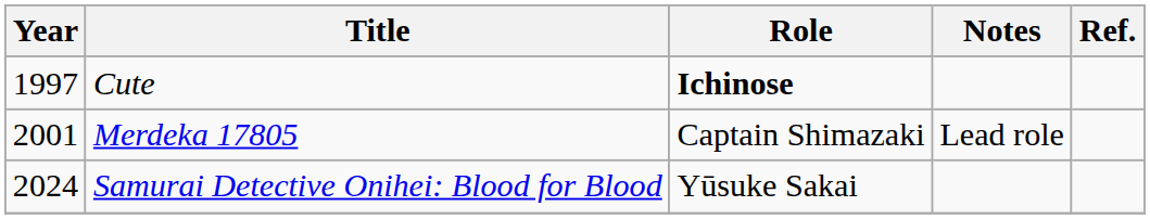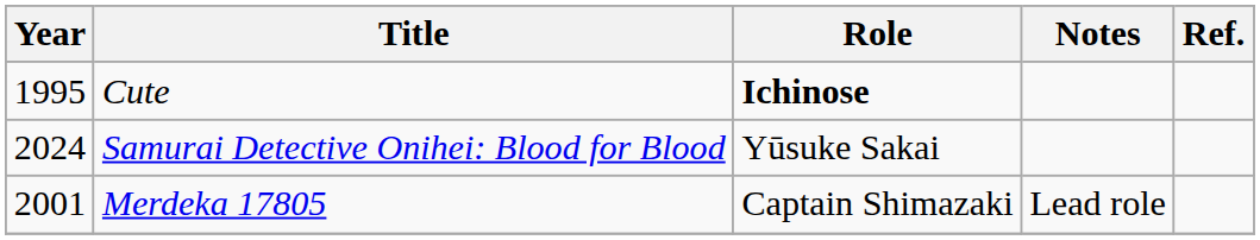Cute | Year: 1997 -> 1995
rows swapped: Merdeka 17805 <-> Samurai Detective Onihei: Blood for Blood
